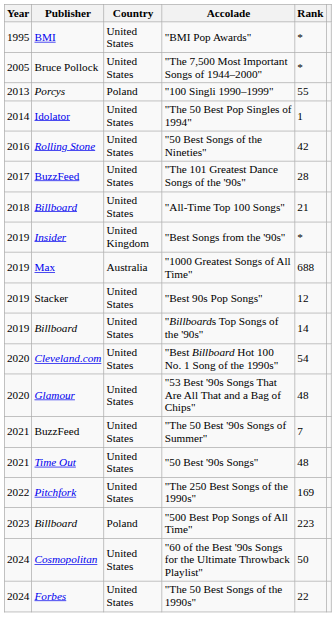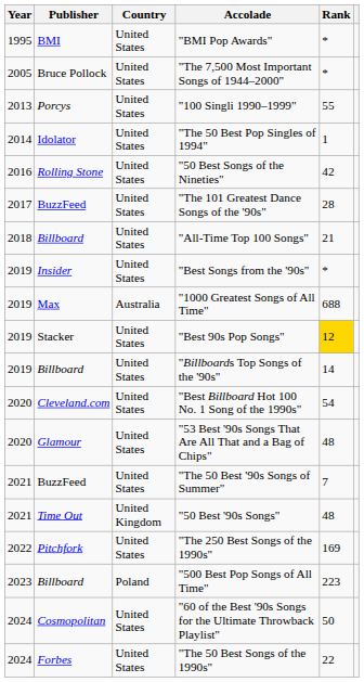"100 Singli 1990–1999" | Country: Poland -> United States
"Best Songs from the '90s" | Country: United Kingdom -> United States
"Best 90s Pop Songs" | Rank: no background -> gold background
"50 Best '90s Songs" | Country: United States -> United Kingdom
